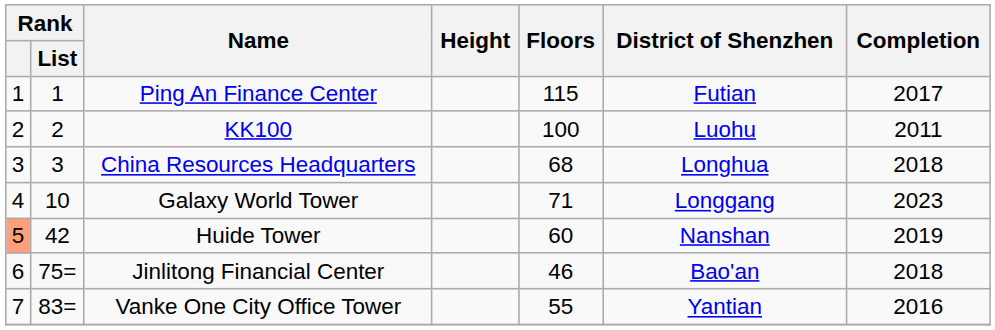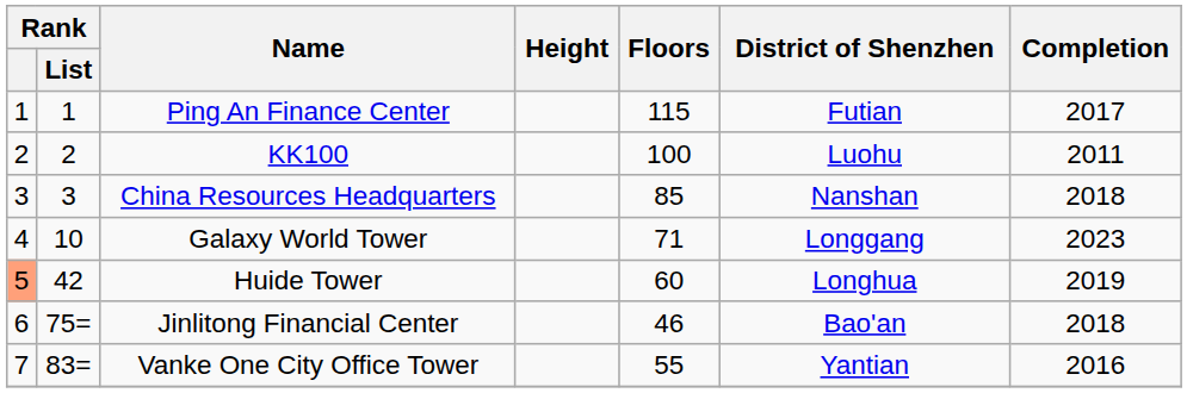China Resources Headquarters | Floors: 68 -> 85
China Resources Headquarters | District of Shenzhen: Longhua -> Nanshan
Huide Tower | District of Shenzhen: Nanshan -> Longhua
